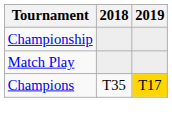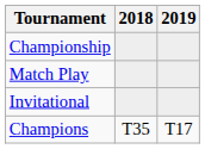+ row: Invitational
Champions | 2019: gold background -> no background
